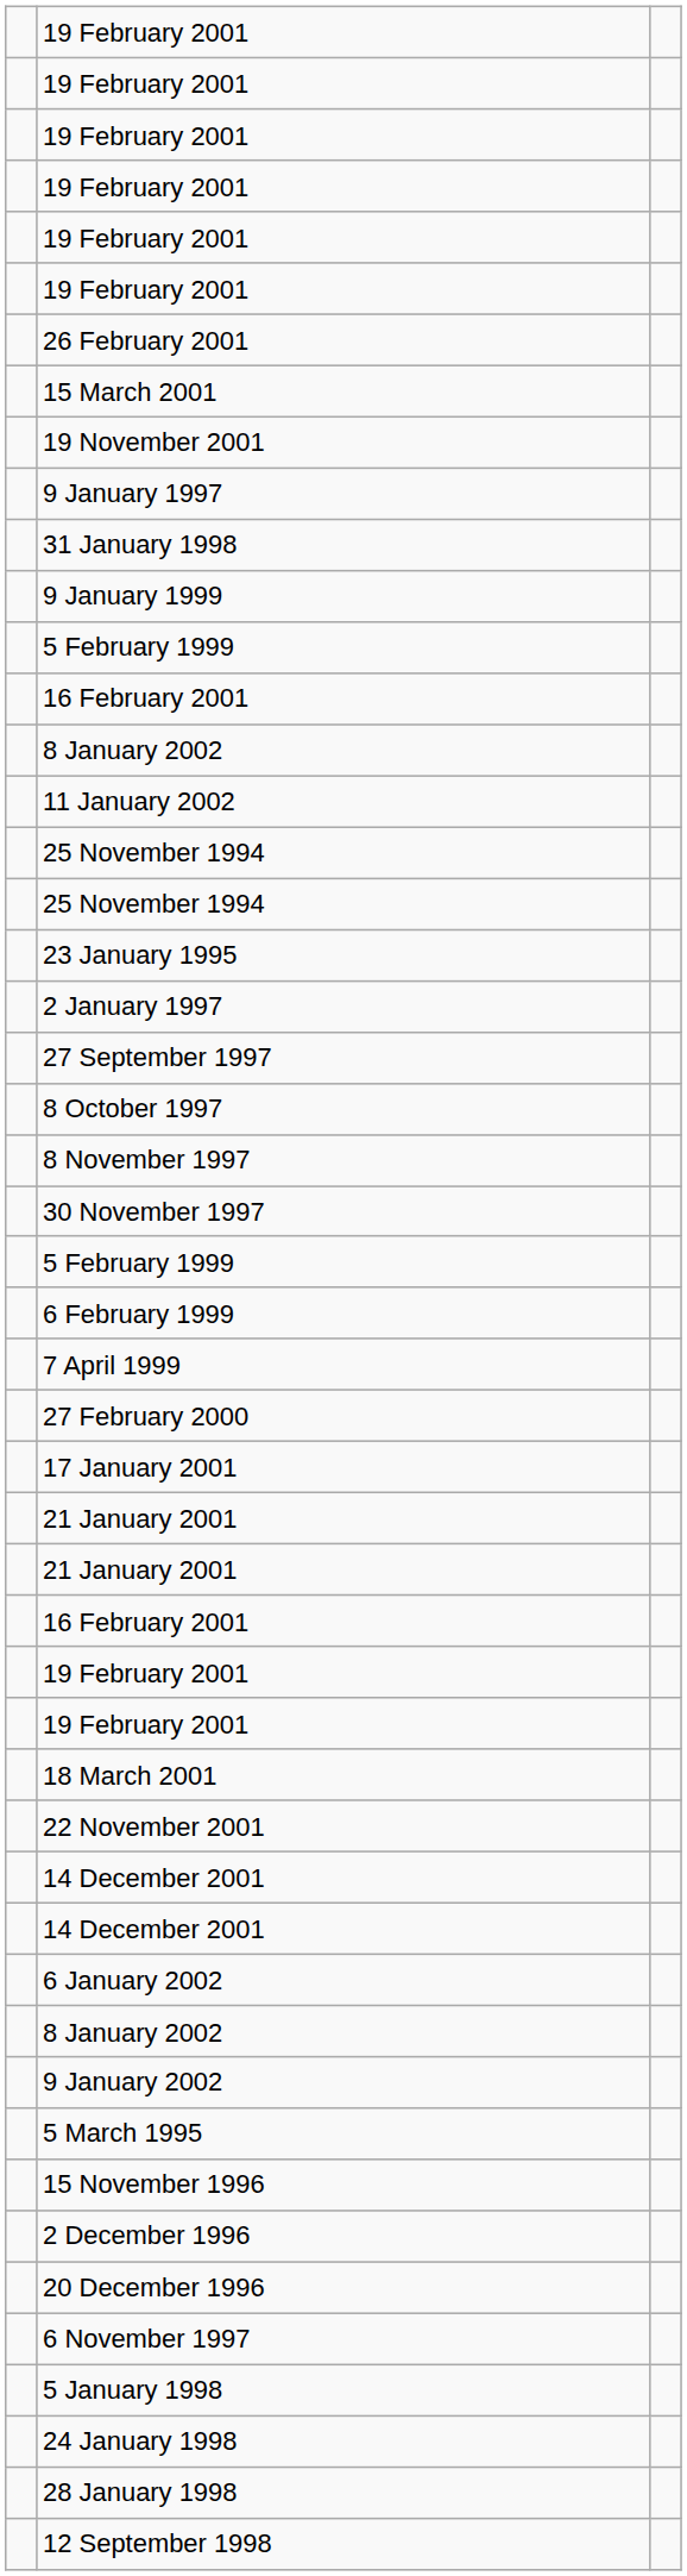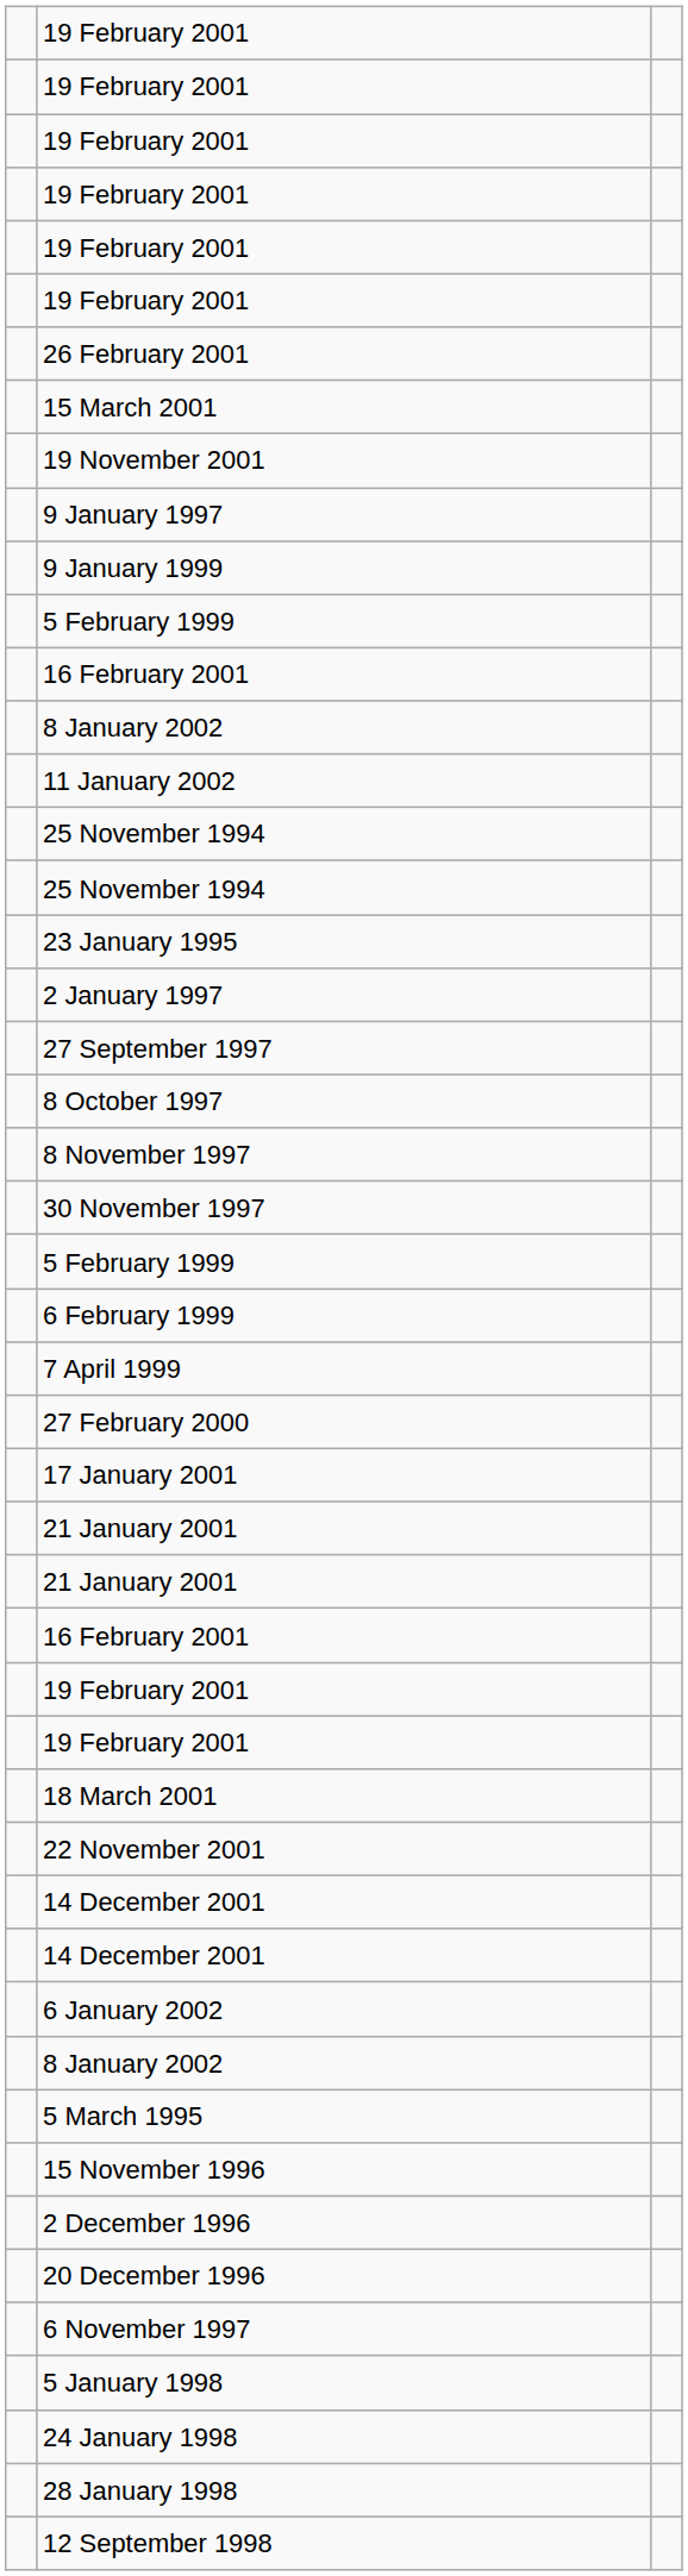- row: 31 January 1998
- row: 9 January 2002
